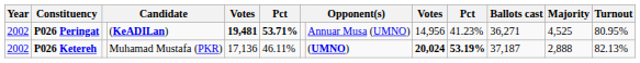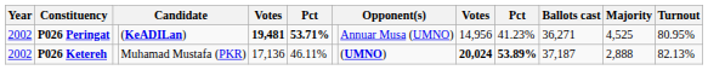P026 Ketereh | column 10: 53.19% -> 53.89%
